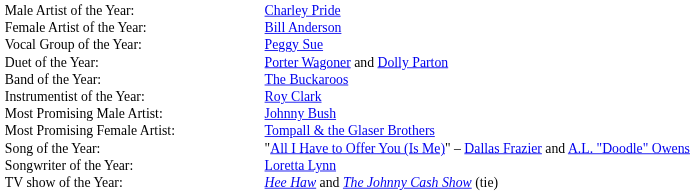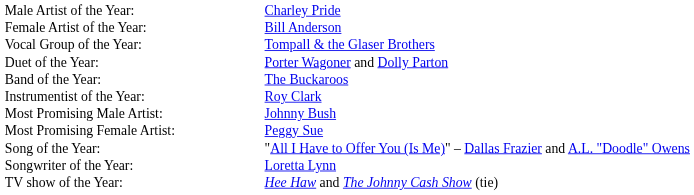Vocal Group of the Year: | column 2: Peggy Sue -> Tompall & the Glaser Brothers
Most Promising Female Artist: | column 2: Tompall & the Glaser Brothers -> Peggy Sue
